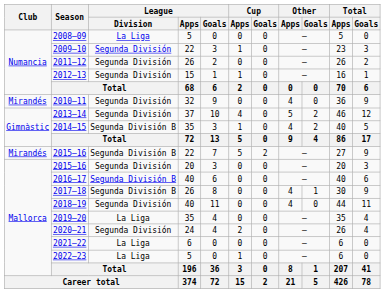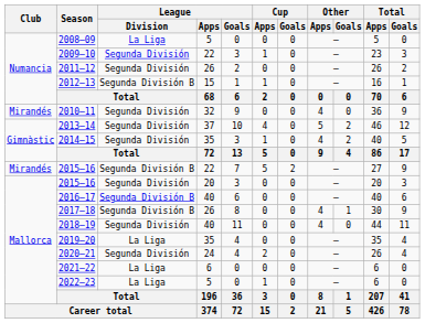2012–13 | League / Division: Segunda División -> Segunda División B
2014–15 | League / Division: Segunda División B -> Segunda División
